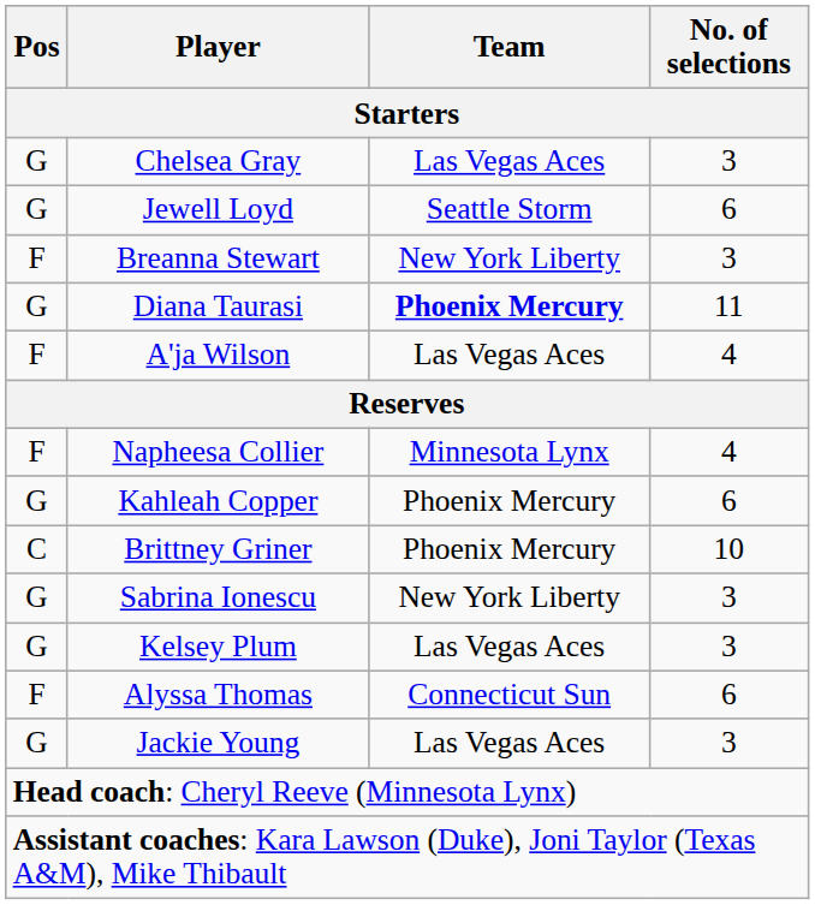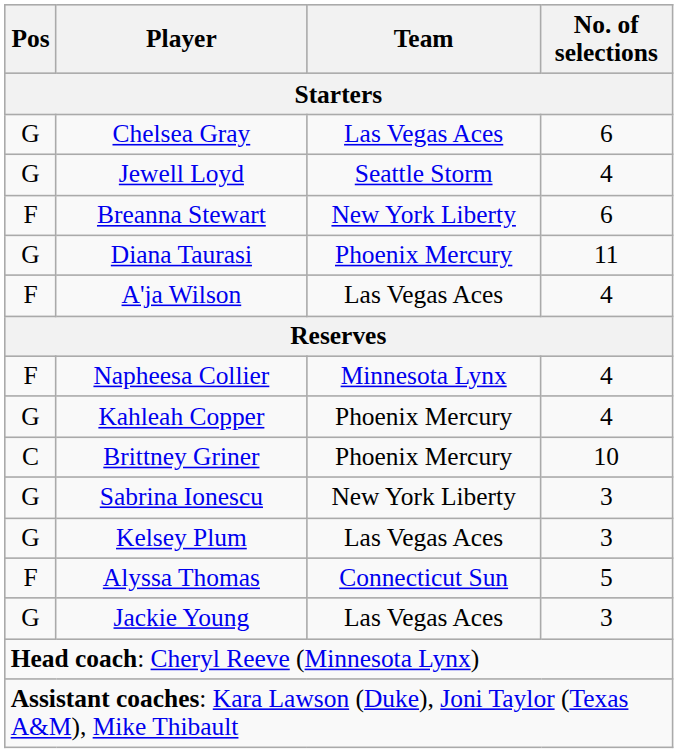Chelsea Gray | No. of selections: 3 -> 6
Jewell Loyd | No. of selections: 6 -> 4
Breanna Stewart | No. of selections: 3 -> 6
Diana Taurasi | Team: bold -> normal
Kahleah Copper | No. of selections: 6 -> 4
Alyssa Thomas | No. of selections: 6 -> 5
